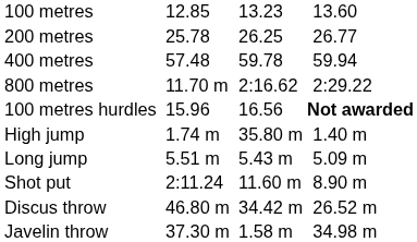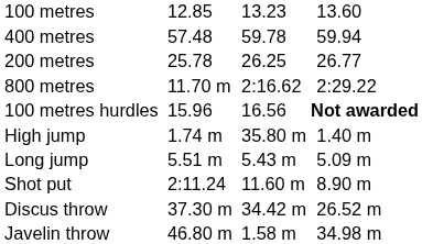rows swapped: 200 metres <-> 400 metres
Discus throw | column 3: 46.80 m -> 37.30 m
Javelin throw | column 3: 37.30 m -> 46.80 m
